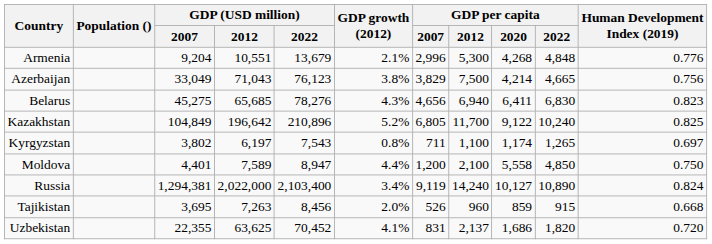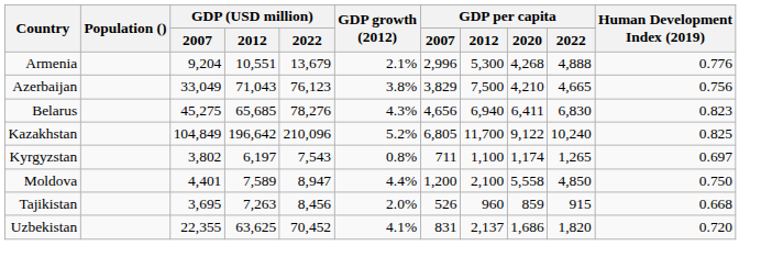Armenia | GDP per capita / 2022: 4,848 -> 4,888
Azerbaijan | GDP per capita / 2020: 4,214 -> 4,210
Kazakhstan | GDP (USD million) / 2022: 210,896 -> 210,096
- row: Russia | 1,294,381 | 2,022,000 | 2,103,400 | 3.4% | 9,119 | 14,240 | 10,127 | 10,890 | 0.824
